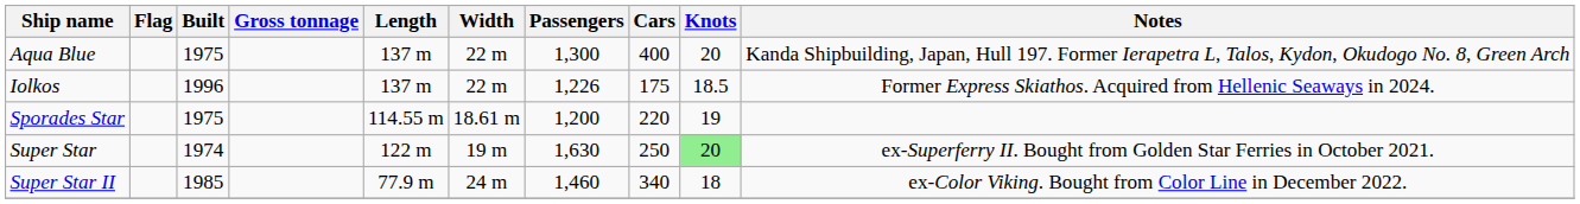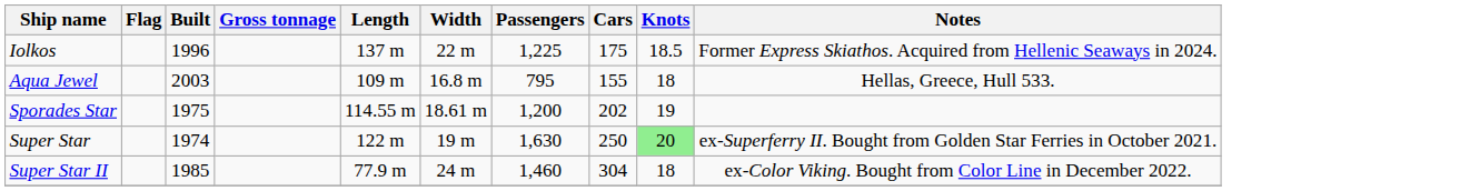- row: Aqua Blue | 1975 | 137 m | 22 m | 1,300 | 400 | 20 | Kanda Shipbuilding, Japan, Hull 197. Former Ierapetra L, Talos, Kydon, Okudogo No. 8, Green Arch
Iolkos | Passengers: 1,226 -> 1,225
+ row: Aqua Jewel | 2003 | 109 m | 16.8 m | 795 | 155 | 18 | Hellas, Greece, Hull 533.
Sporades Star | Cars: 220 -> 202
Super Star II | Cars: 340 -> 304
